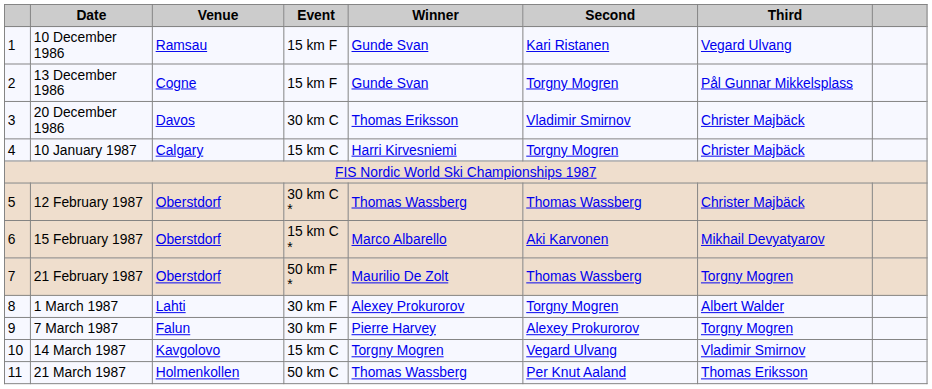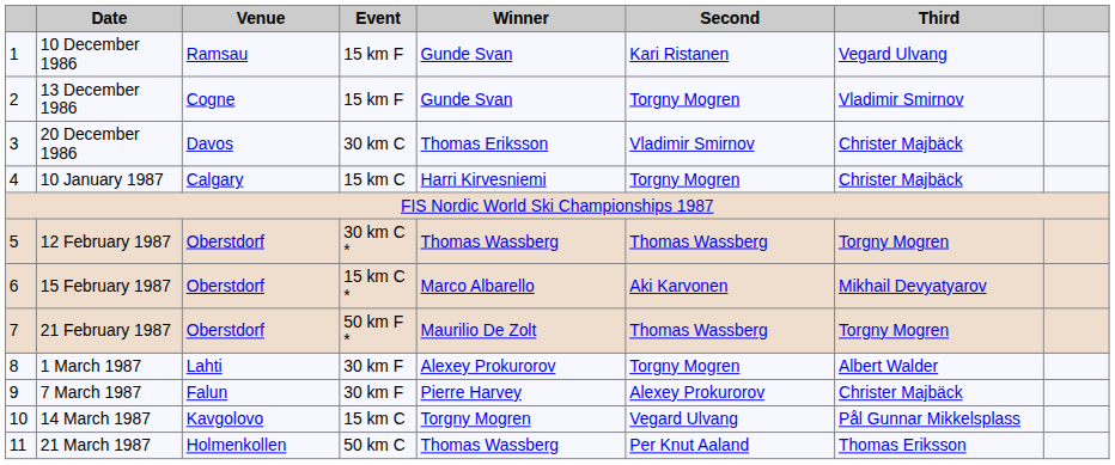13 December 1986 | Third: Pål Gunnar Mikkelsplass -> Vladimir Smirnov
12 February 1987 | Third: Christer Majbäck -> Torgny Mogren
7 March 1987 | Third: Torgny Mogren -> Christer Majbäck
14 March 1987 | Third: Vladimir Smirnov -> Pål Gunnar Mikkelsplass
